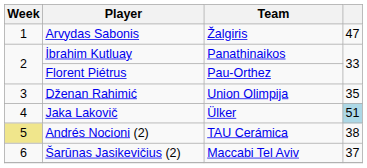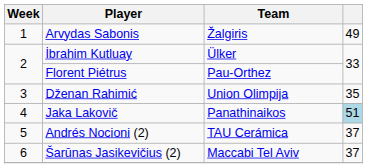Arvydas Sabonis | column 4: 47 -> 49
İbrahim Kutluay | Team: Panathinaikos -> Ülker
Jaka Lakovič | Team: Ülker -> Panathinaikos
Andrés Nocioni (2) | Week: khaki background -> no background
Andrés Nocioni (2) | column 4: 38 -> 37
